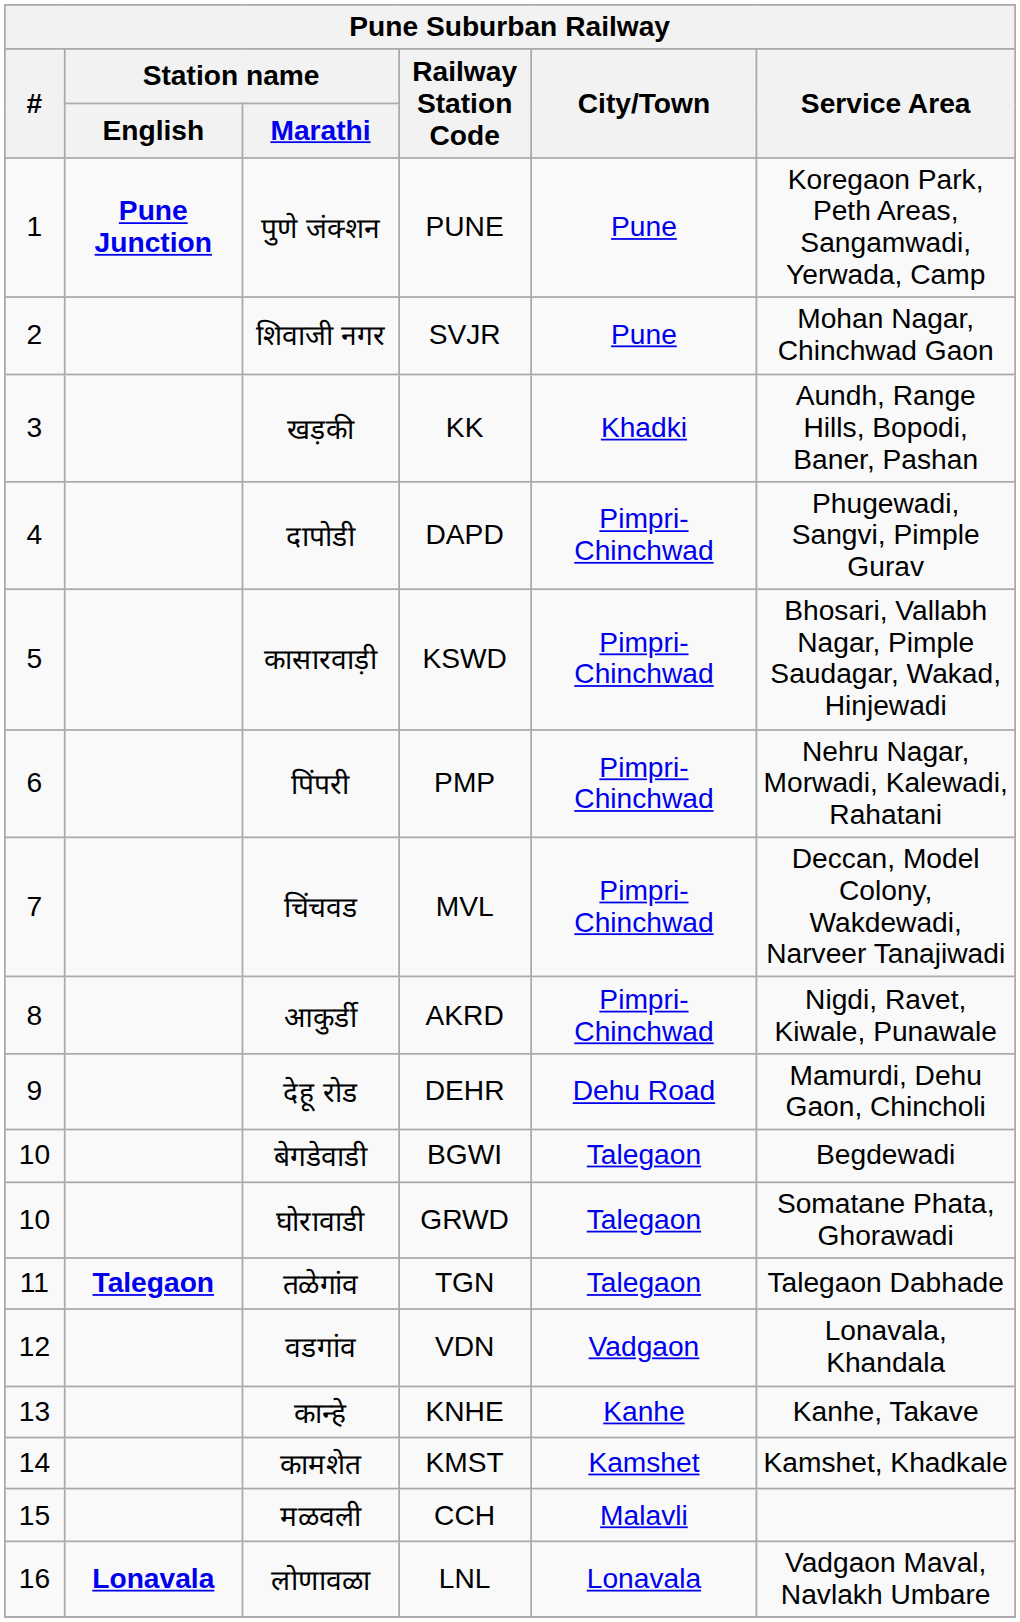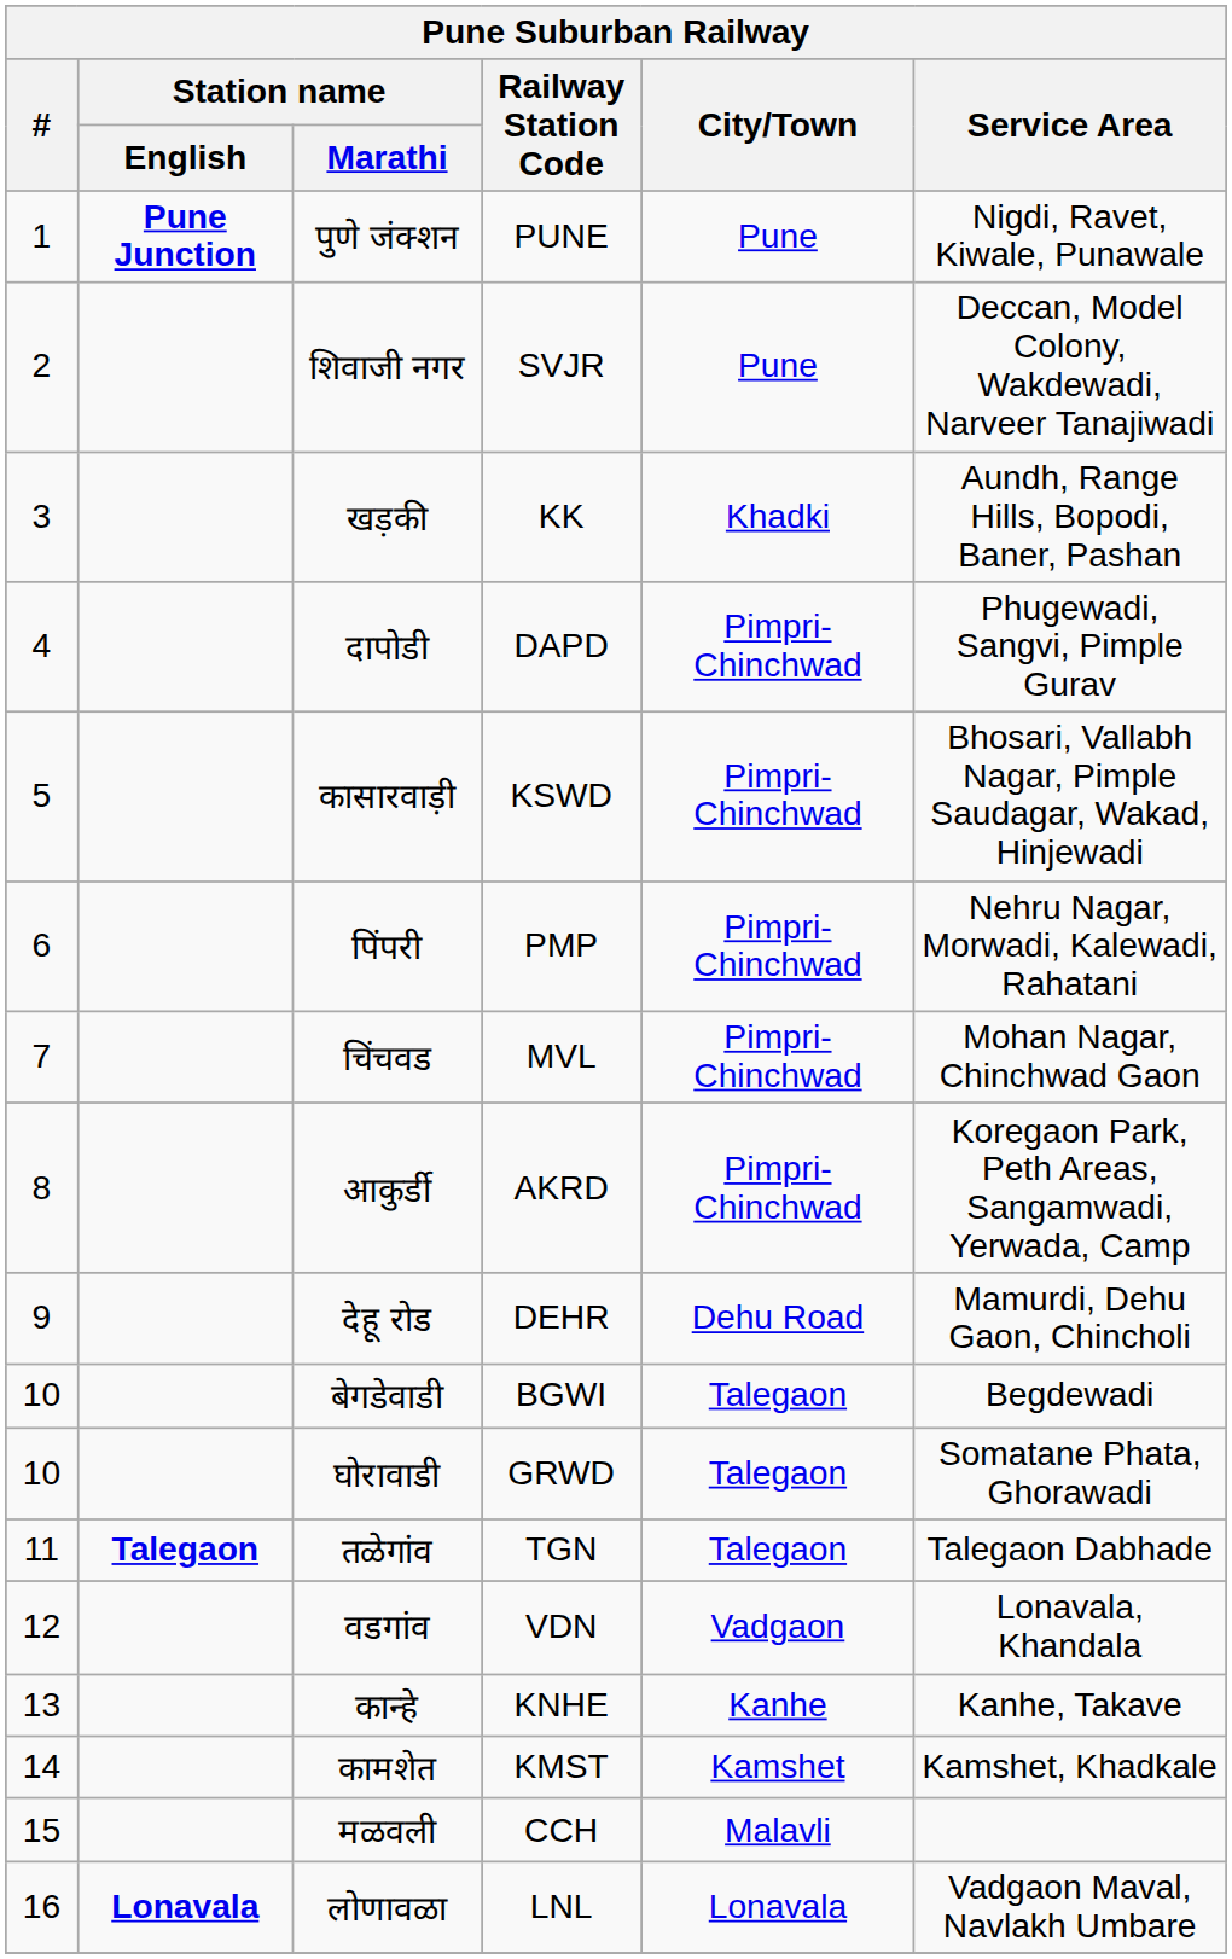पुणे जंक्शन | Service Area: Koregaon Park, Peth Areas, Sangamwadi, Yerwada, Camp -> Nigdi, Ravet, Kiwale, Punawale
शिवाजी नगर | Service Area: Mohan Nagar, Chinchwad Gaon -> Deccan, Model Colony, Wakdewadi, Narveer Tanajiwadi
चिंचवड | Service Area: Deccan, Model Colony, Wakdewadi, Narveer Tanajiwadi -> Mohan Nagar, Chinchwad Gaon
आकुर्डी | Service Area: Nigdi, Ravet, Kiwale, Punawale -> Koregaon Park, Peth Areas, Sangamwadi, Yerwada, Camp
